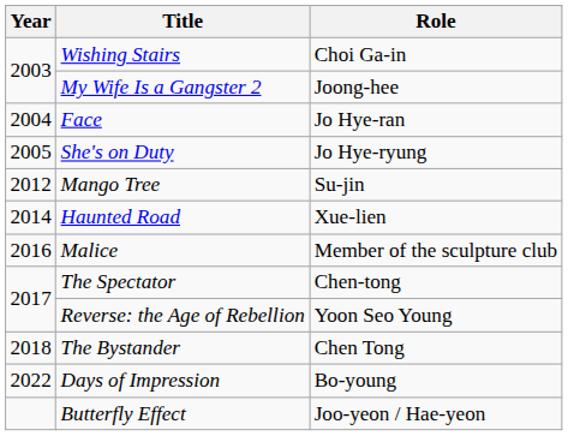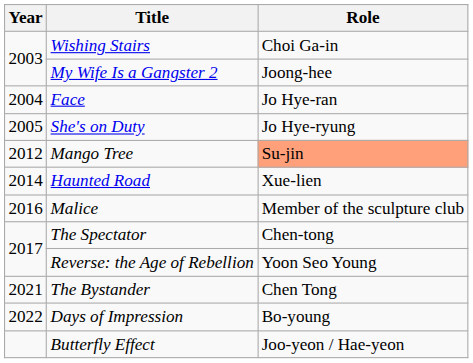Mango Tree | Role: no background -> lightsalmon background
The Bystander | Year: 2018 -> 2021
